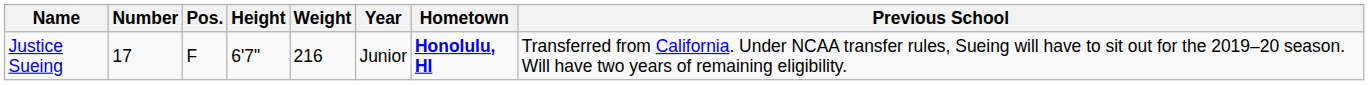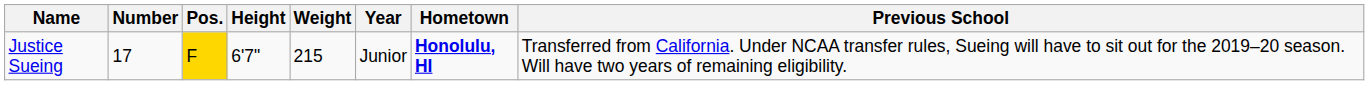Justice Sueing | Pos.: no background -> gold background
Justice Sueing | Weight: 216 -> 215
